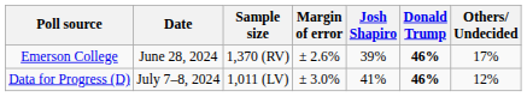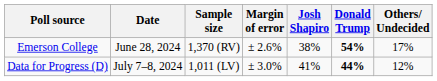Emerson College | Josh Shapiro: 39% -> 38%
Emerson College | Donald Trump: 46% -> 54%
Data for Progress (D) | Donald Trump: 46% -> 44%
